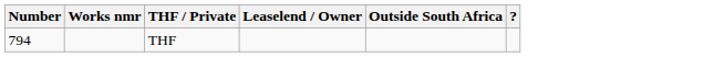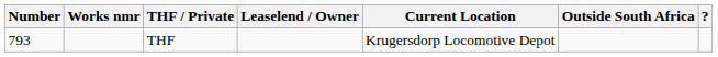+ column: Current Location | Krugersdorp Locomotive Depot
THF | Number: 794 -> 793
